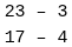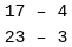rows swapped: 23 – 3 <-> 17 – 4
